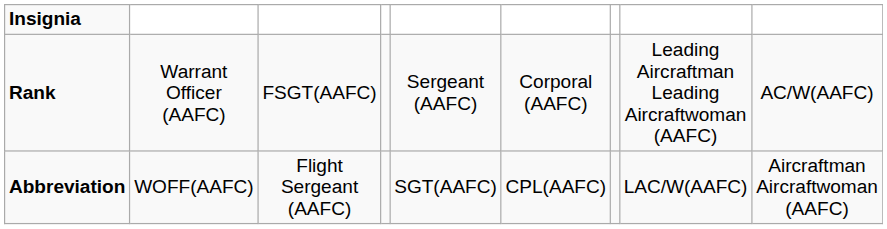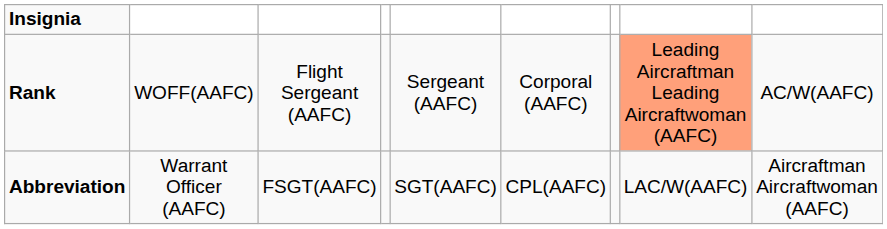Rank | column 2: Warrant Officer (AAFC) -> WOFF(AAFC)
Rank | column 3: FSGT(AAFC) -> Flight Sergeant (AAFC)
Rank | column 8: no background -> lightsalmon background
Abbreviation | column 2: WOFF(AAFC) -> Warrant Officer (AAFC)
Abbreviation | column 3: Flight Sergeant (AAFC) -> FSGT(AAFC)
